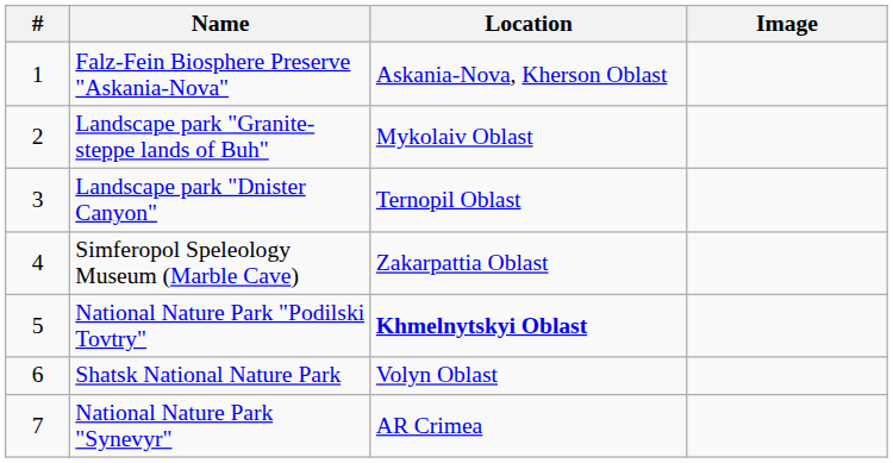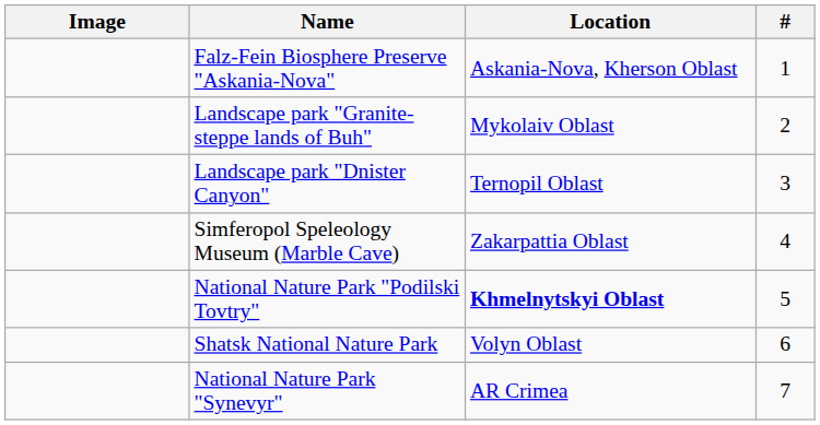columns swapped: # <-> Image
